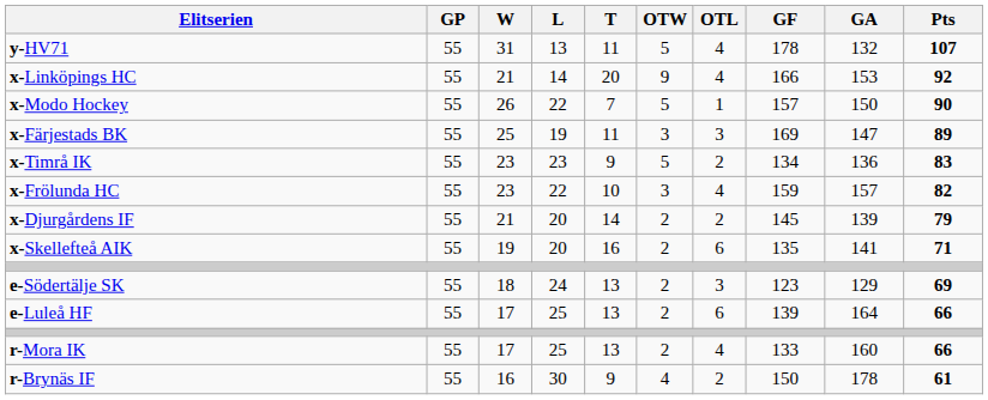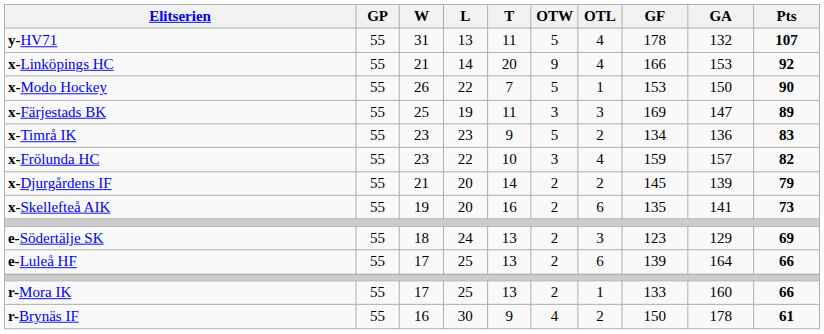x-Modo Hockey | GF: 157 -> 153
x-Skellefteå AIK | Pts: 71 -> 73
r-Mora IK | OTL: 4 -> 1
